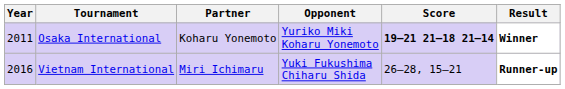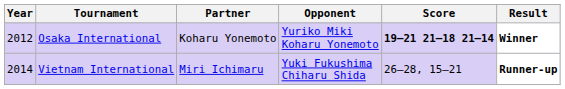Osaka International | Year: 2011 -> 2012
Vietnam International | Year: 2016 -> 2014
